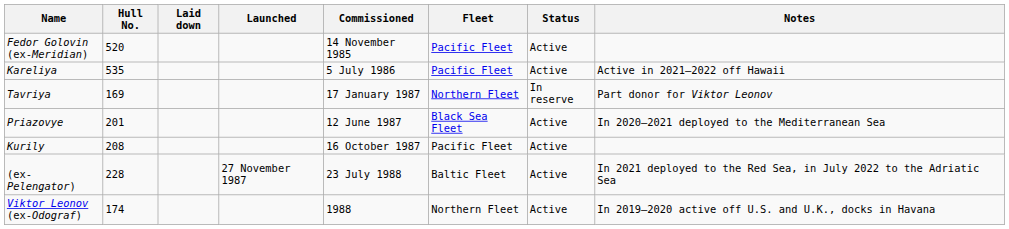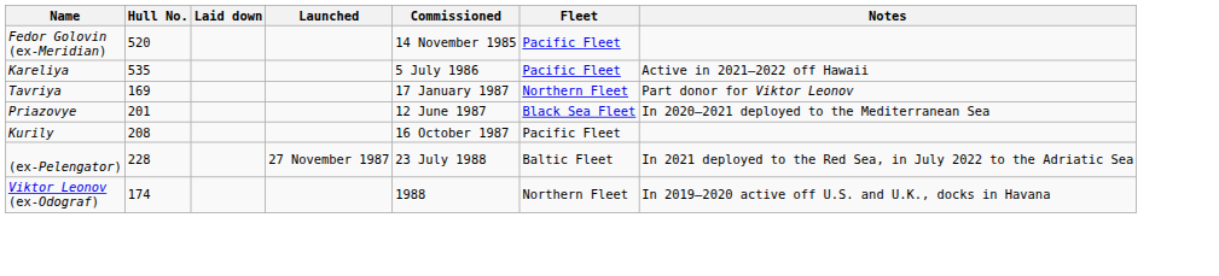- column: Status | Active | Active | In reserve | Active | Active | Active | Active
